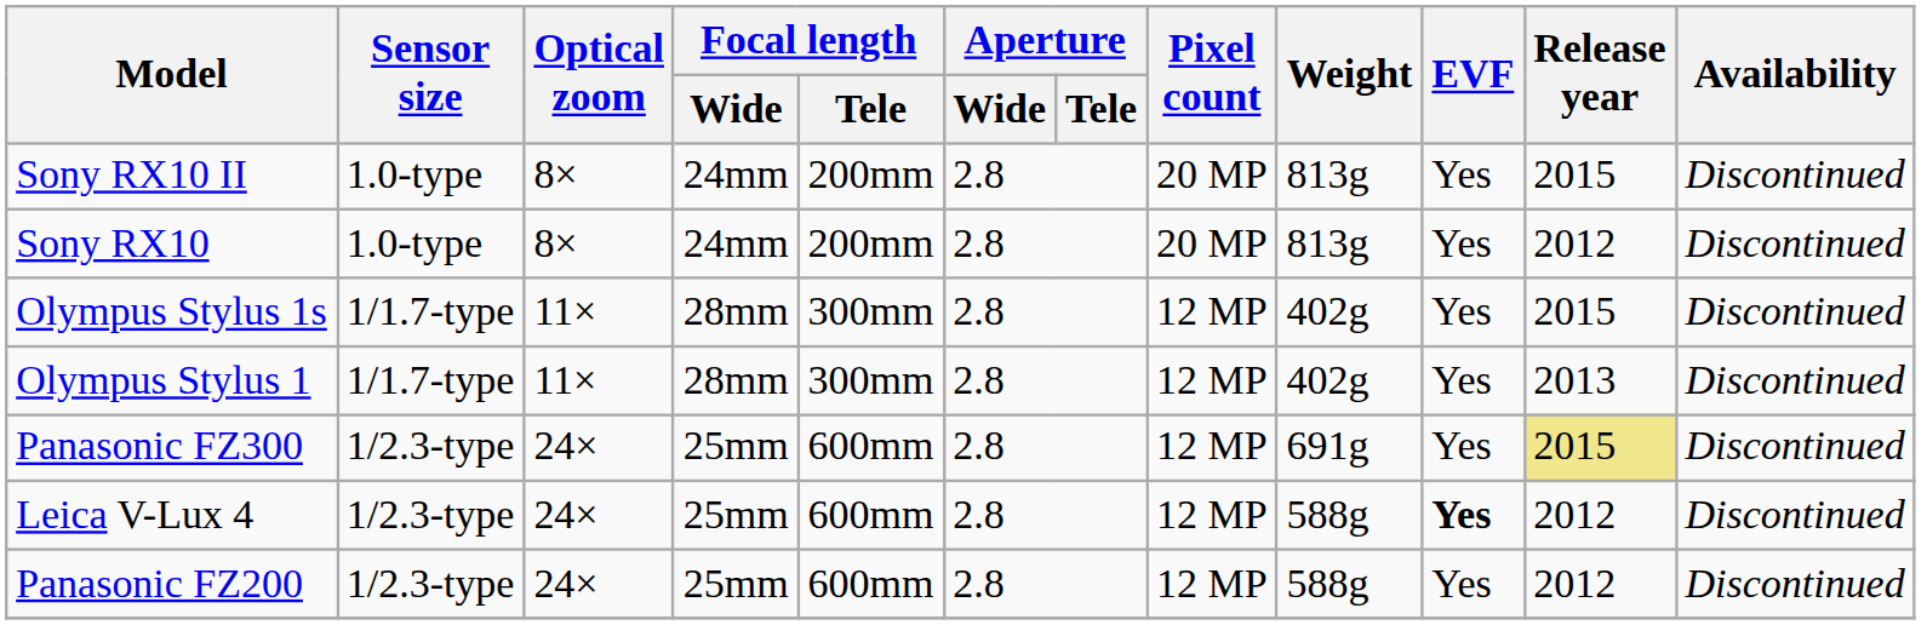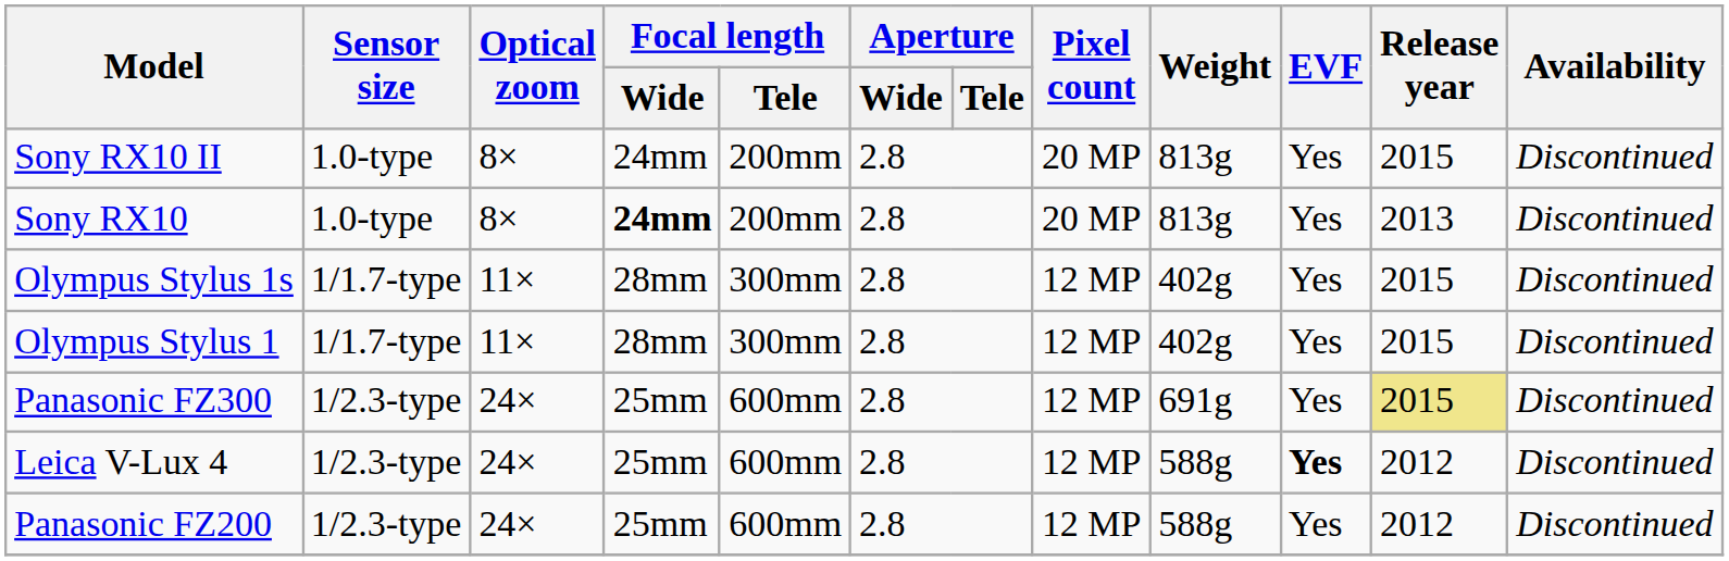Sony RX10 | Focal length / Wide: normal -> bold
Sony RX10 | Release year: 2012 -> 2013
Olympus Stylus 1 | Release year: 2013 -> 2015
